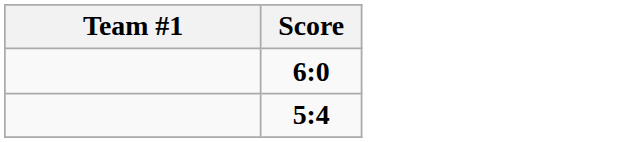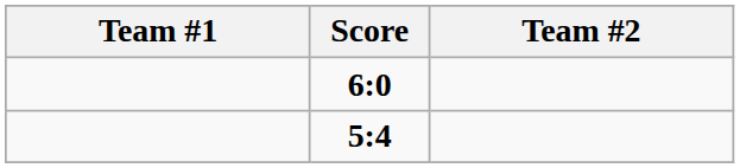+ column: Team #2
